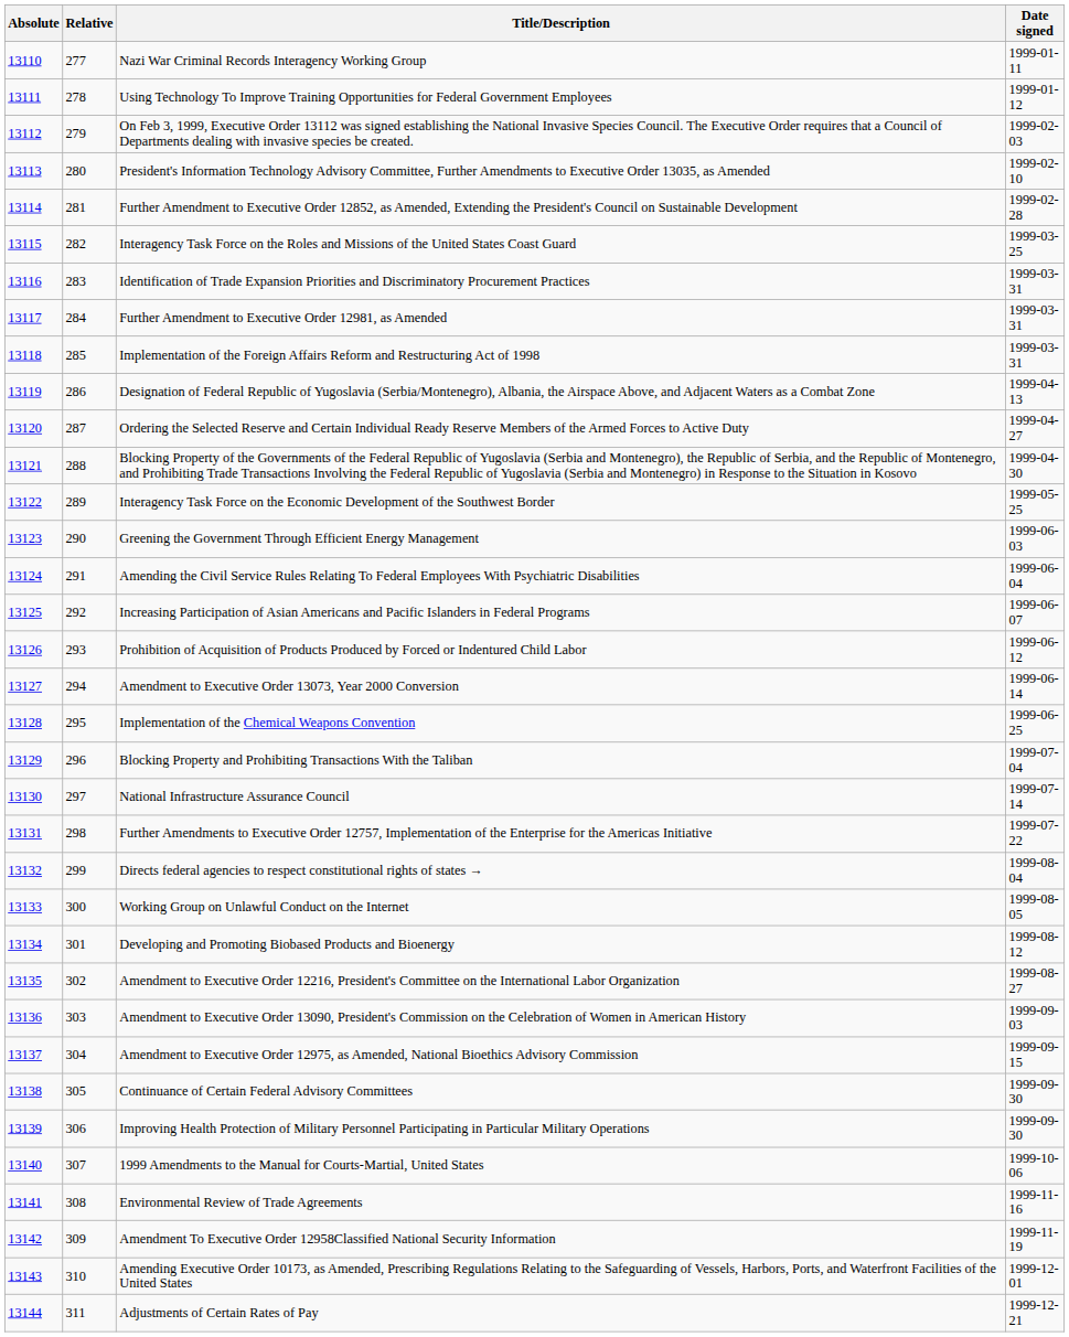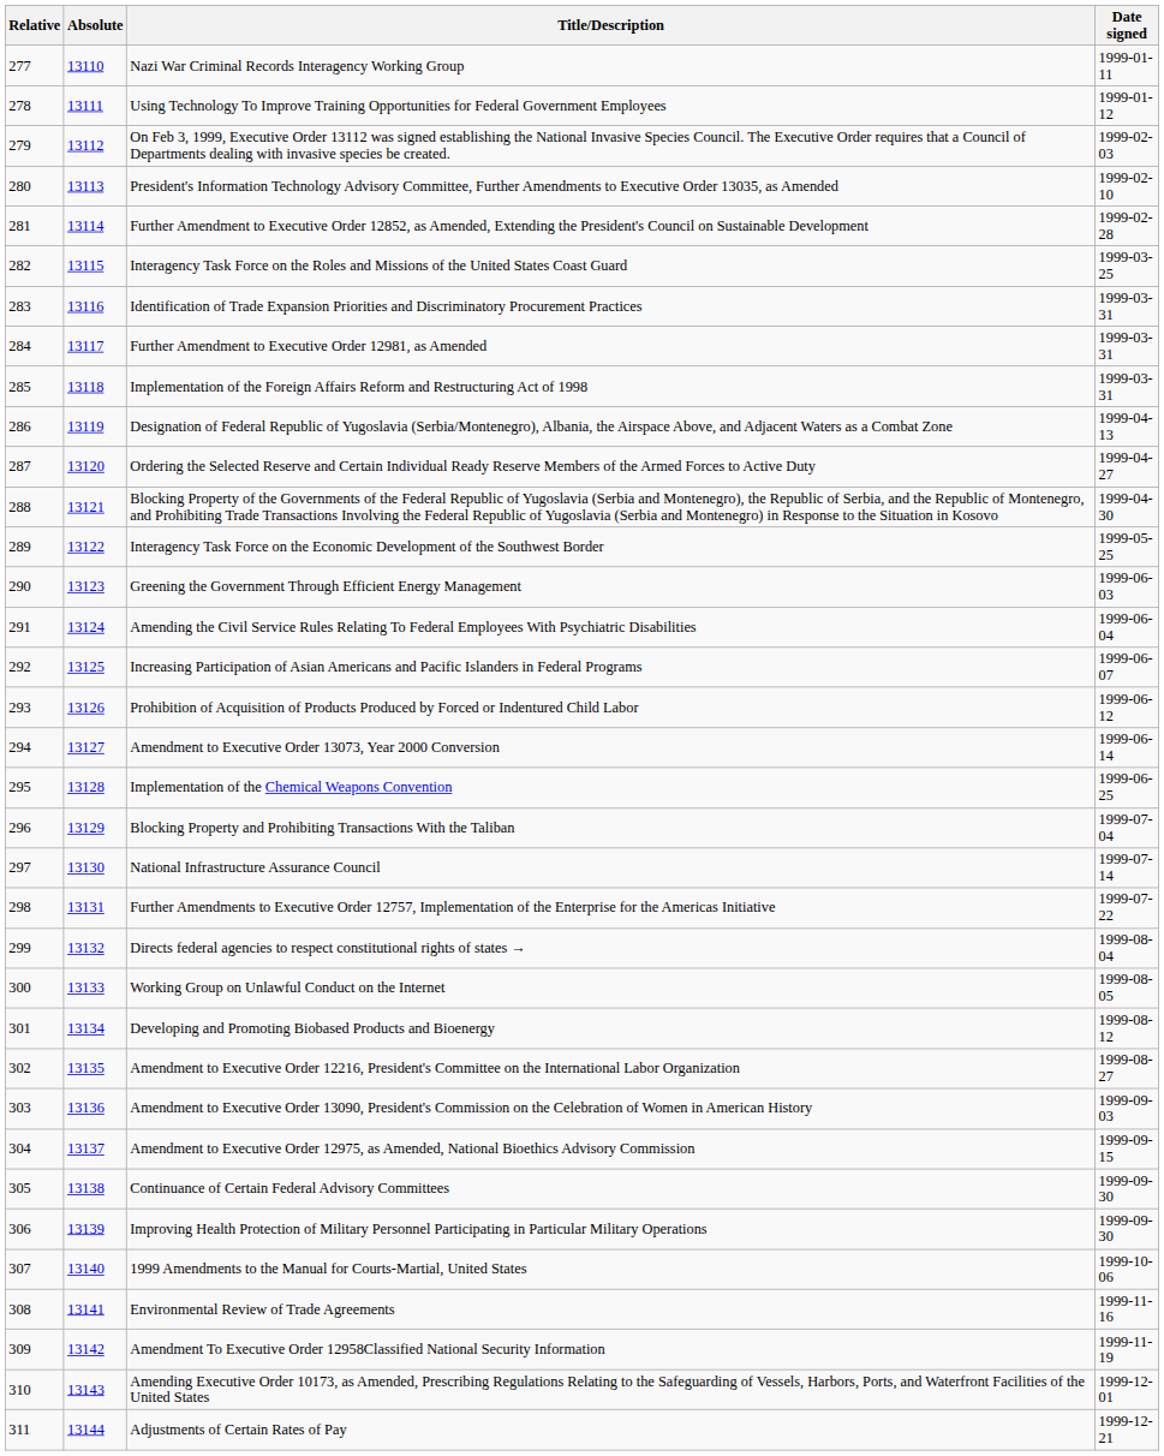columns swapped: Relative <-> Absolute
